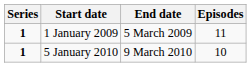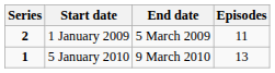1 January 2009 | Series: 1 -> 2
5 January 2010 | Episodes: 10 -> 13
